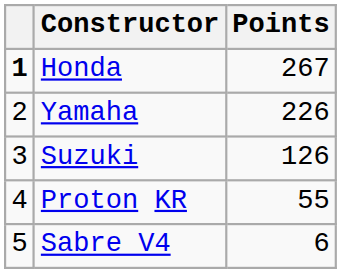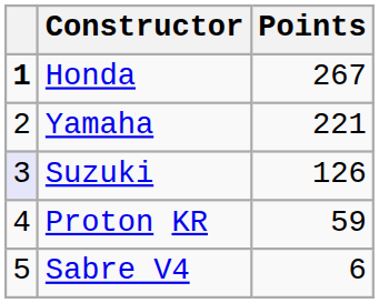Yamaha | Points: 226 -> 221
Suzuki | column 1: no background -> lavender background
Proton KR | Points: 55 -> 59
